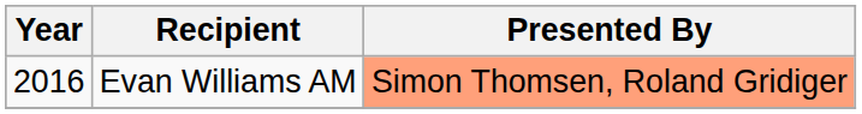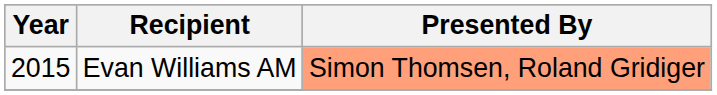Evan Williams AM | Year: 2016 -> 2015
